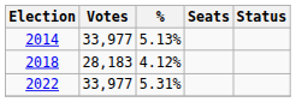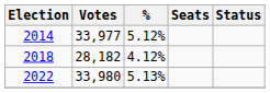2014 | %: 5.13% -> 5.12%
2018 | Votes: 28,183 -> 28,182
2022 | Votes: 33,977 -> 33,980
2022 | %: 5.31% -> 5.13%
